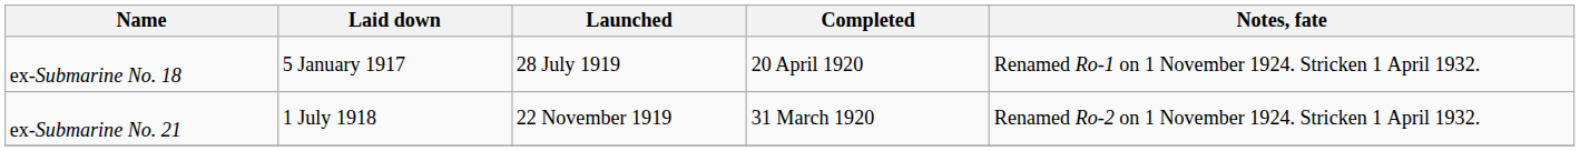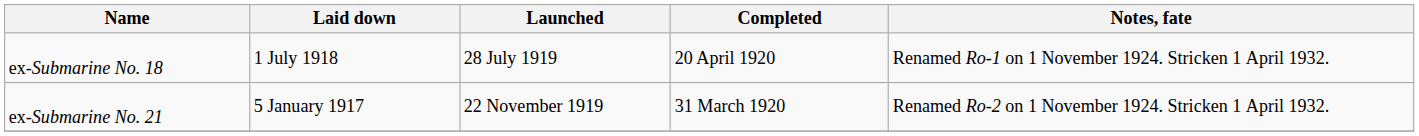ex-Submarine No. 18 | Laid down: 5 January 1917 -> 1 July 1918
ex-Submarine No. 21 | Laid down: 1 July 1918 -> 5 January 1917
